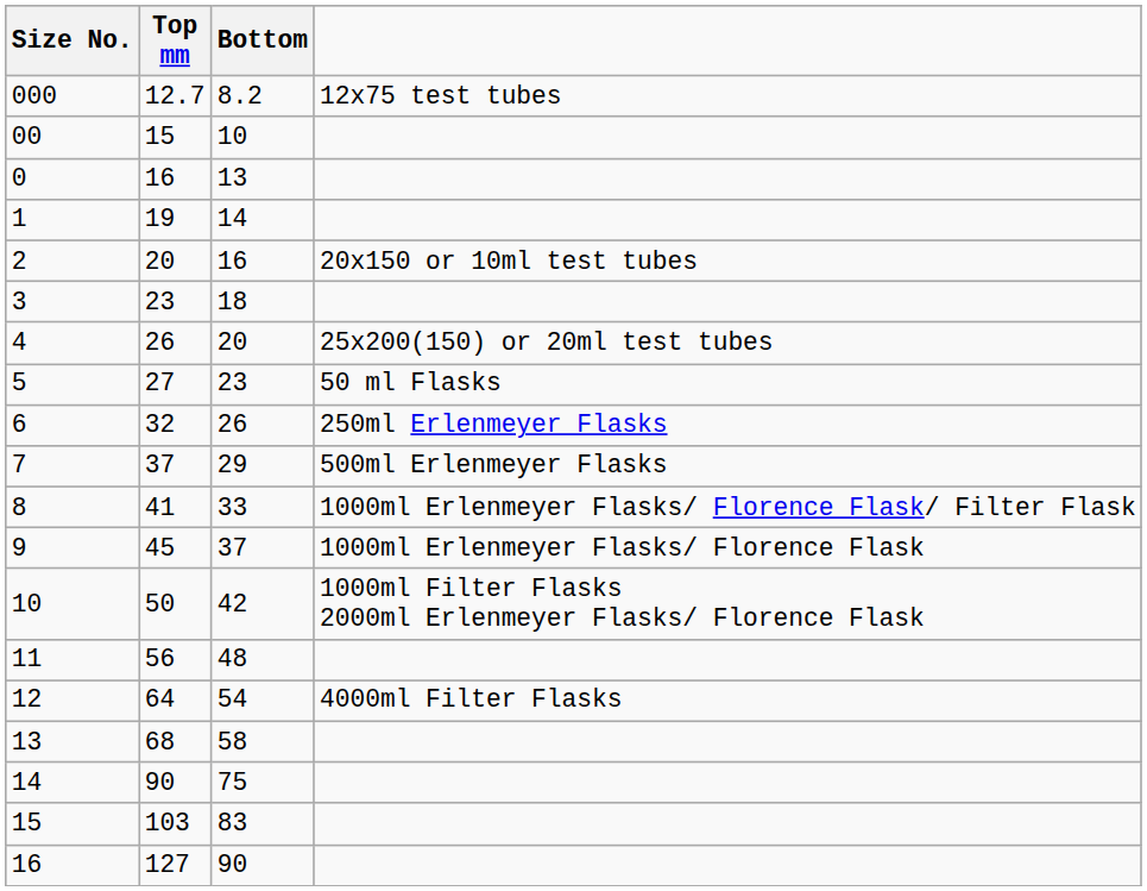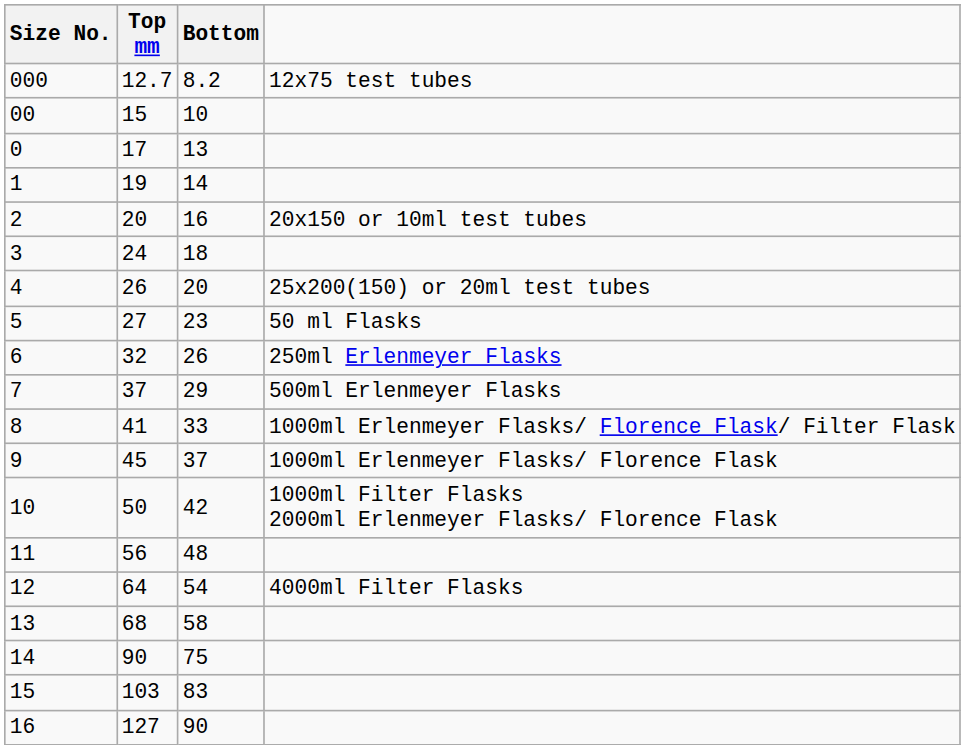0 | Top mm: 16 -> 17
3 | Top mm: 23 -> 24
